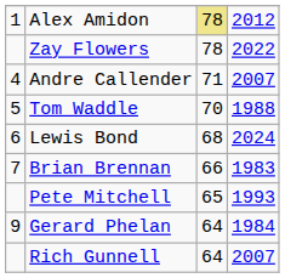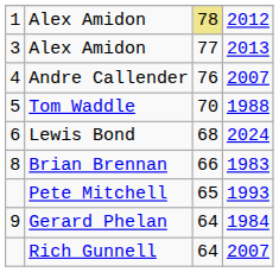- row: Zay Flowers | 78 | 2022
+ row: 3 | Alex Amidon | 77 | 2013
Andre Callender | column 3: 71 -> 76
Brian Brennan | column 1: 7 -> 8
